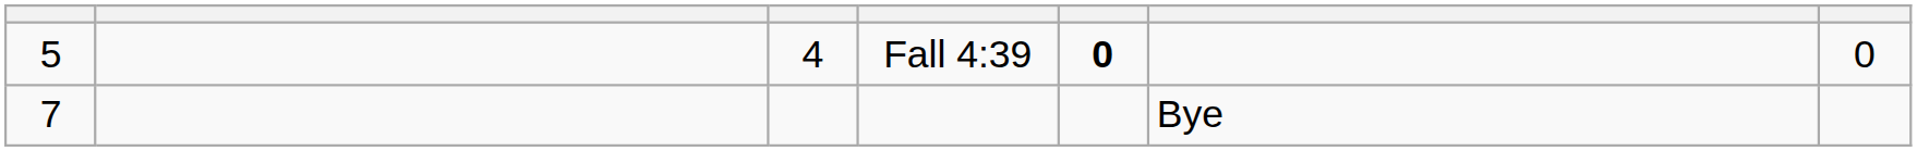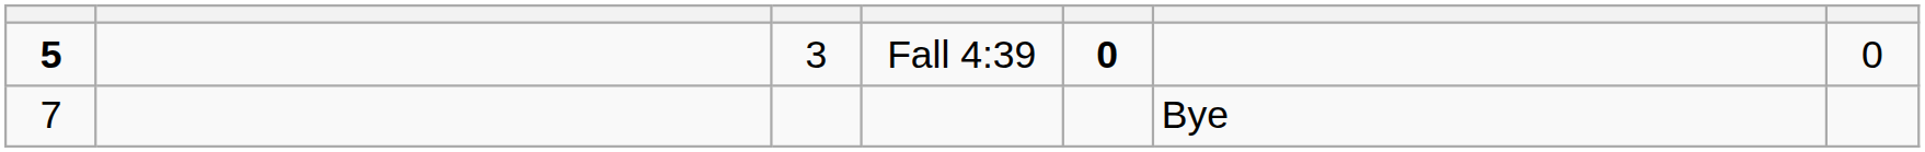Fall 4:39 | column 1: normal -> bold
Fall 4:39 | column 3: 4 -> 3
